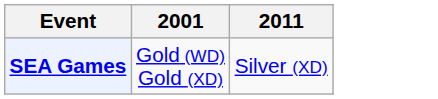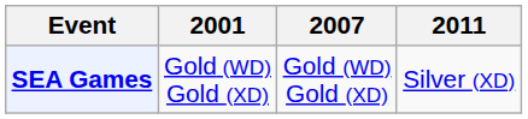+ column: 2007 | Gold (WD) Gold (XD)
